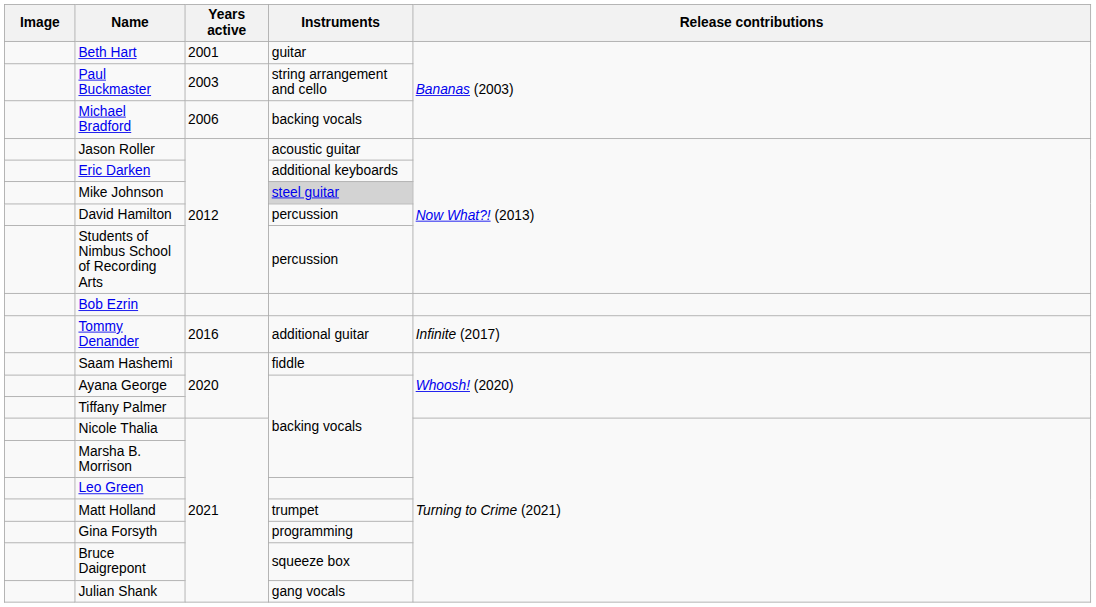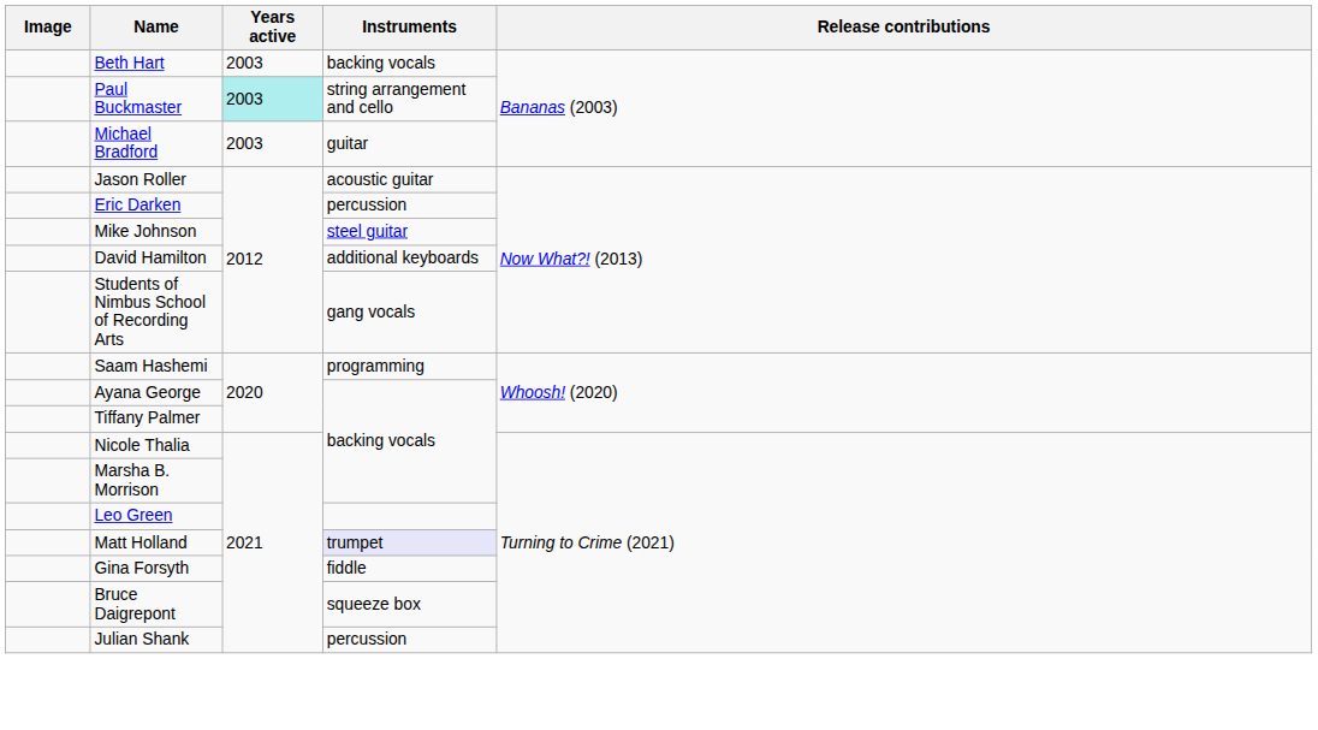Beth Hart | Years active: 2001 -> 2003
Beth Hart | Instruments: guitar -> backing vocals
Paul Buckmaster | Years active: no background -> paleturquoise background
Michael Bradford | Years active: 2006 -> 2003
Michael Bradford | Instruments: backing vocals -> guitar
Eric Darken | Instruments: additional keyboards -> percussion
Mike Johnson | Instruments: lightgrey background -> no background
David Hamilton | Instruments: percussion -> additional keyboards
Students of Nimbus School of Recording Arts | Instruments: percussion -> gang vocals
- row: Bob Ezrin
- row: Tommy Denander | 2016 | additional guitar | Infinite (2017)
Saam Hashemi | Instruments: fiddle -> programming
Matt Holland | Instruments: no background -> lavender background
Gina Forsyth | Instruments: programming -> fiddle
Julian Shank | Instruments: gang vocals -> percussion
